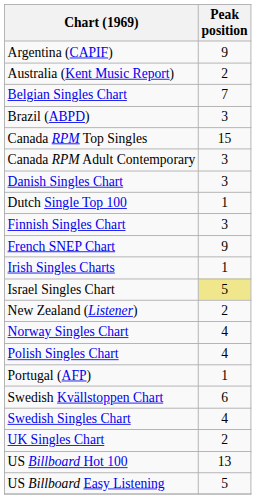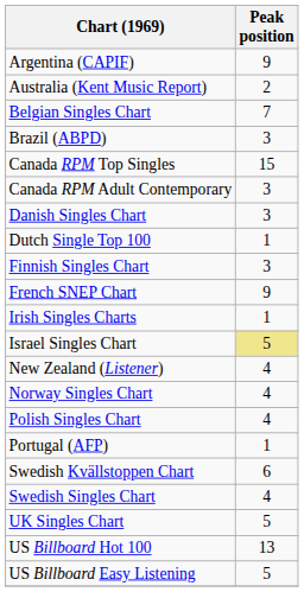New Zealand (Listener) | Peak position: 2 -> 4
UK Singles Chart | Peak position: 2 -> 5
